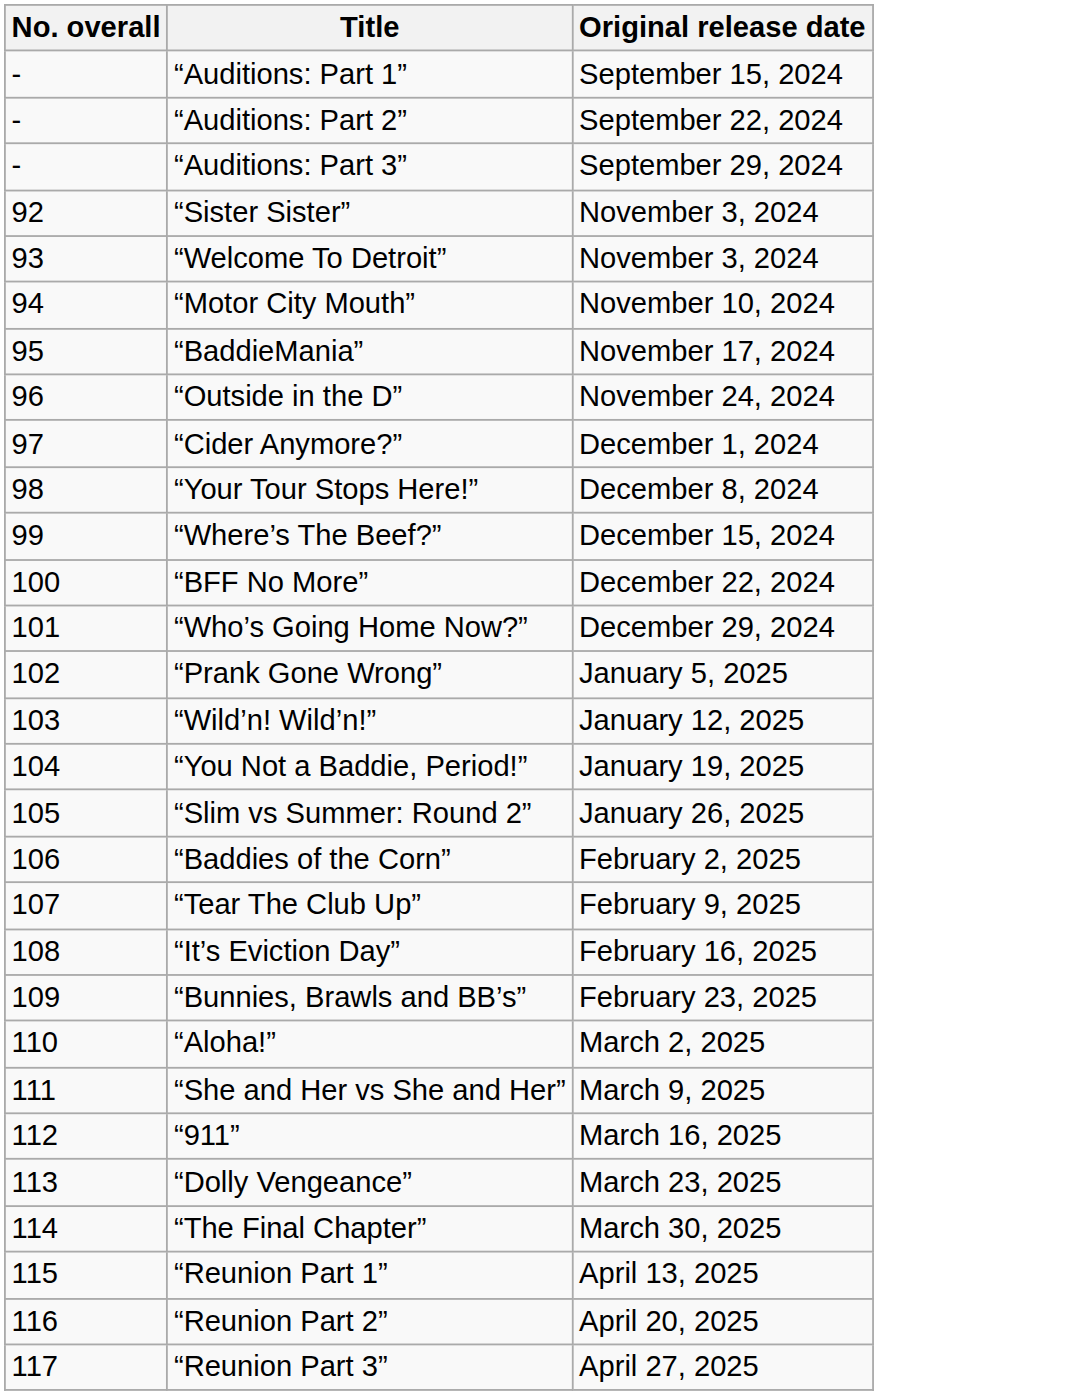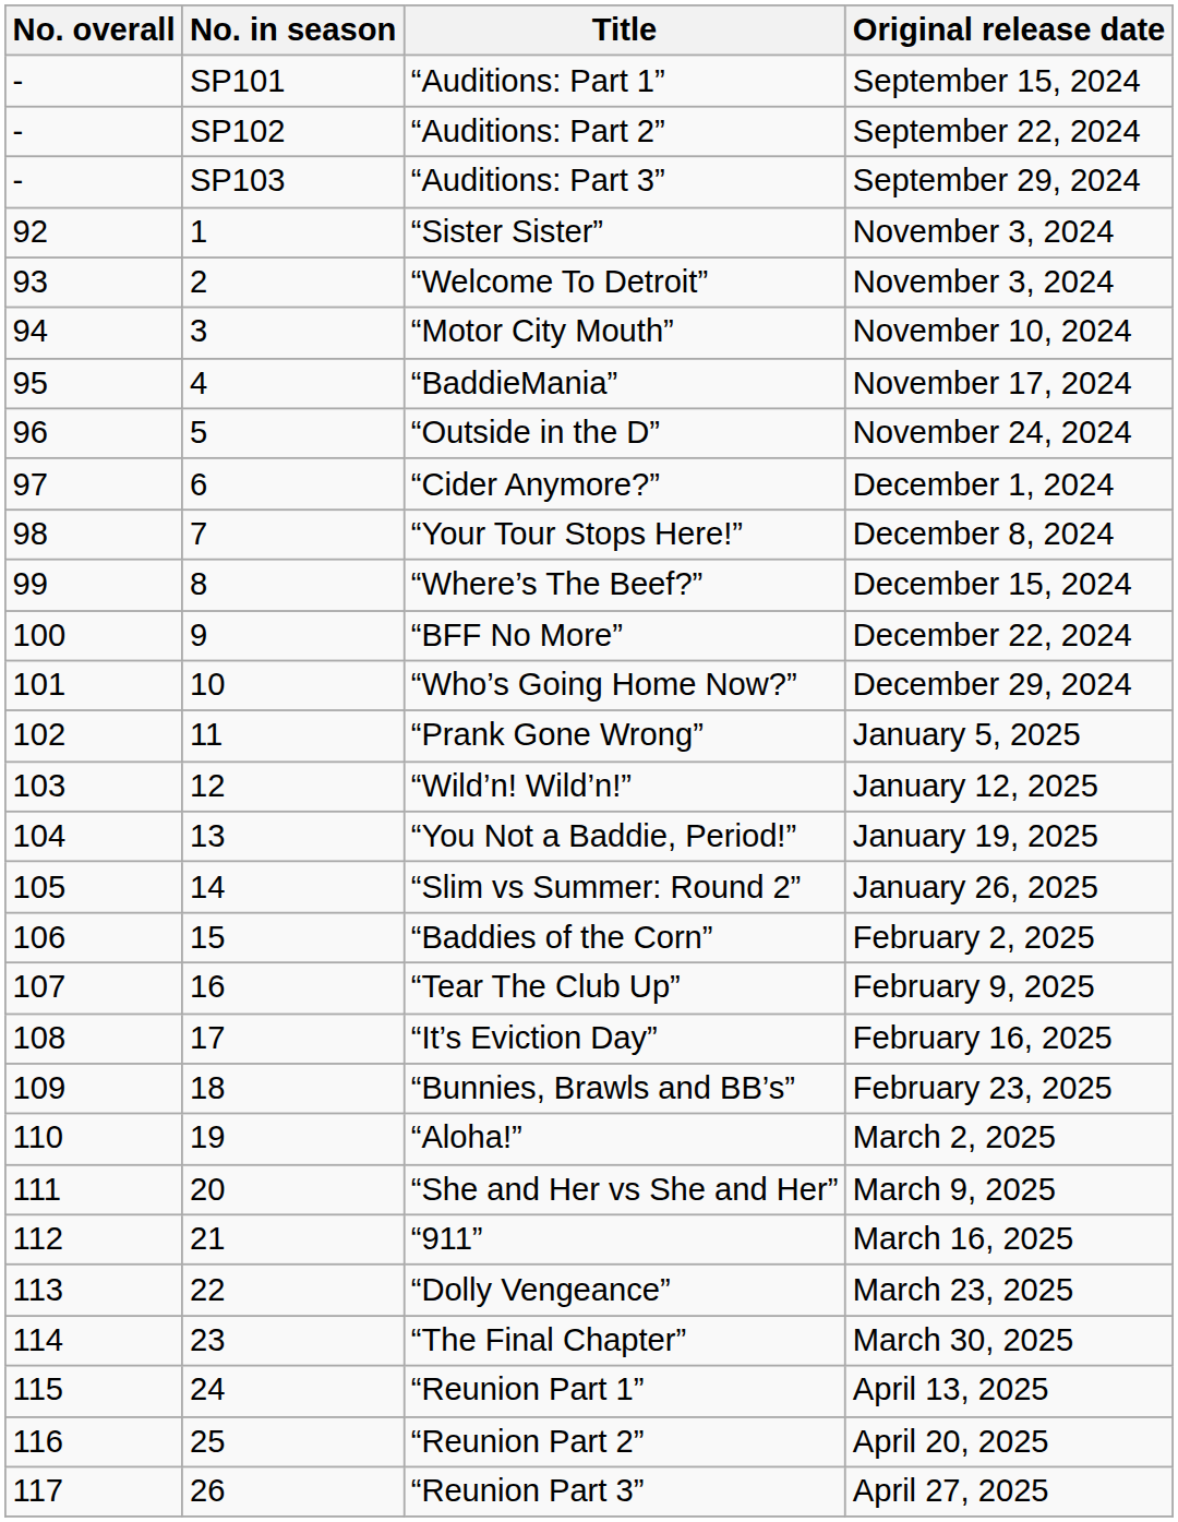+ column: No. in season | SP101 | SP102 | SP103 | 1 | 2 | 3 | 4 | 5 | 6 | 7 | 8 | 9 | 10 | 11 | 12 | 13 | 14 | 15 | 16 | 17 | 18 | 19 | 20 | 21 | 22 | 23 | 24 | 25 | 26
